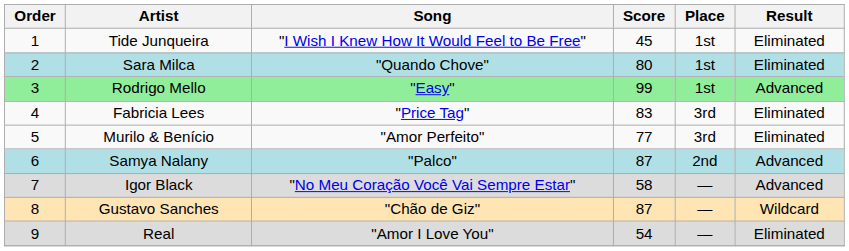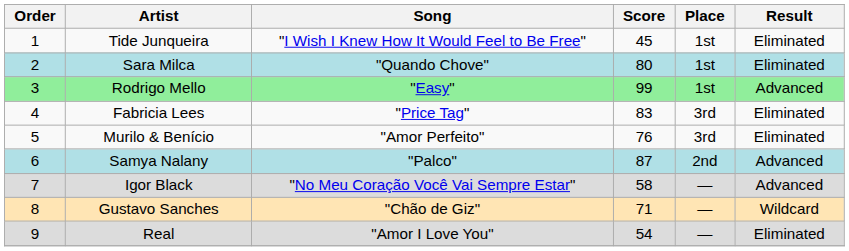Murilo & Benício | Score: 77 -> 76
Gustavo Sanches | Score: 87 -> 71
